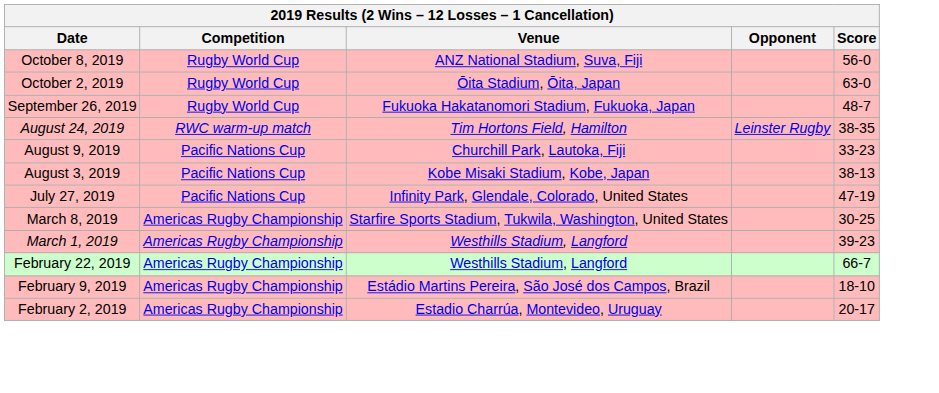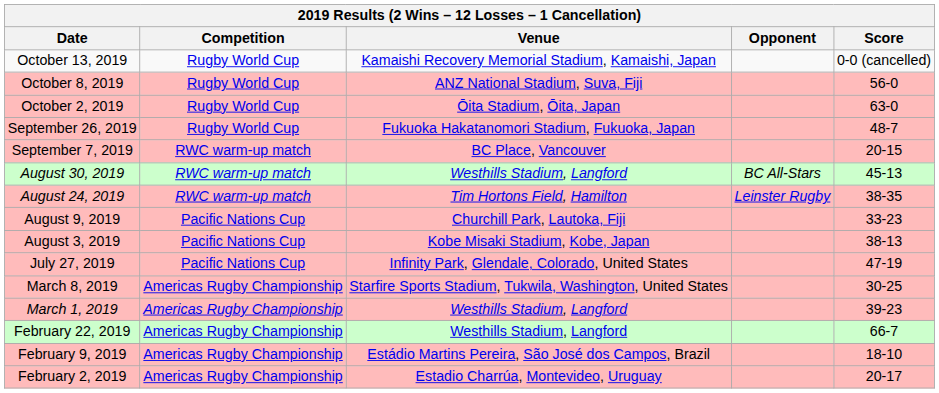+ row: October 13, 2019 | Rugby World Cup | Kamaishi Recovery Memorial Stadium, Kamaishi, Japan | 0-0 (cancelled)
+ row: September 7, 2019 | RWC warm-up match | BC Place, Vancouver | 20-15
+ row: August 30, 2019 | RWC warm-up match | Westhills Stadium, Langford | BC All-Stars | 45-13
